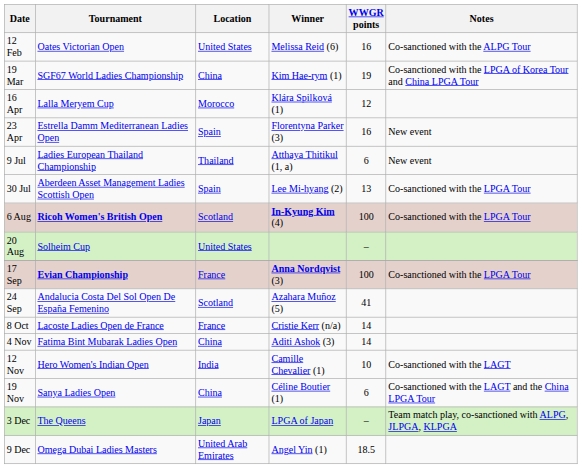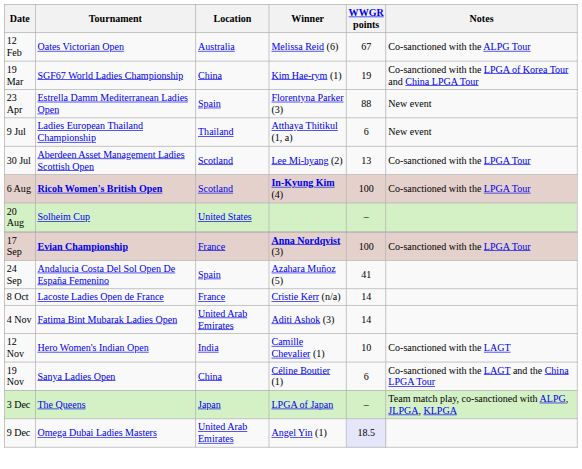12 Feb | Location: United States -> Australia
12 Feb | WWGR points: 16 -> 67
- row: 16 Apr | Lalla Meryem Cup | Morocco | Klára Spilková (1) | 12
23 Apr | WWGR points: 16 -> 88
30 Jul | Location: Spain -> Scotland
24 Sep | Location: Scotland -> Spain
4 Nov | Location: China -> United Arab Emirates
9 Dec | WWGR points: no background -> lavender background
